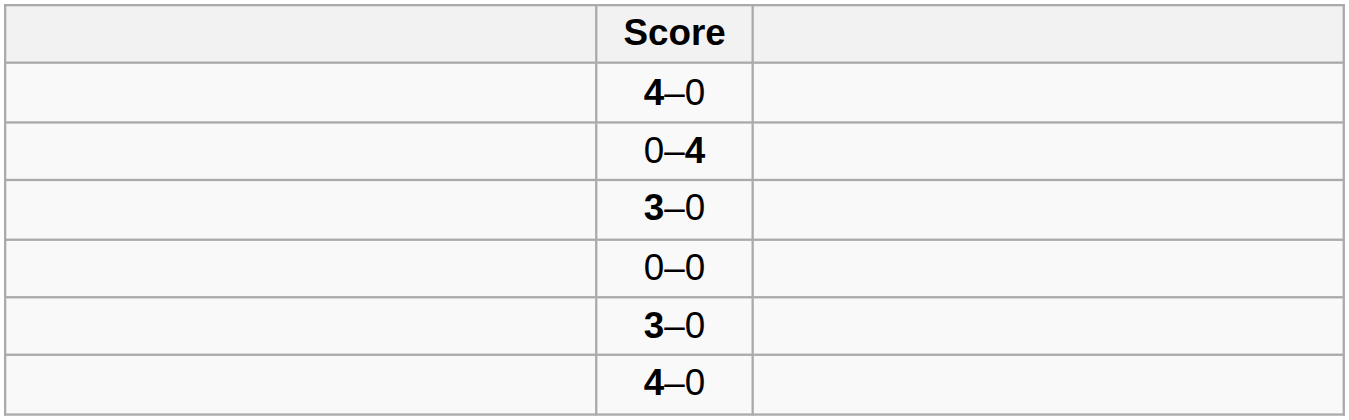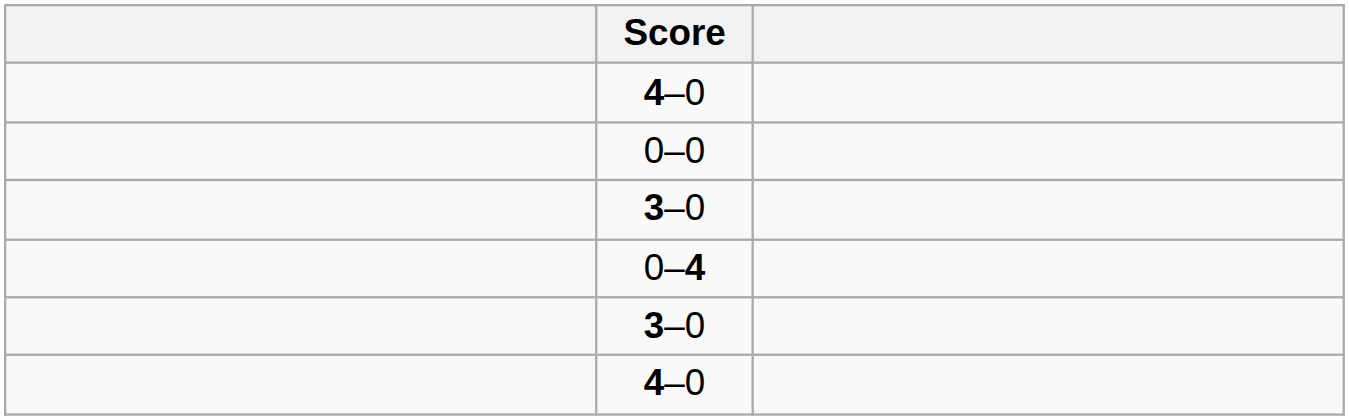rows swapped: 0–4 <-> 0–0
